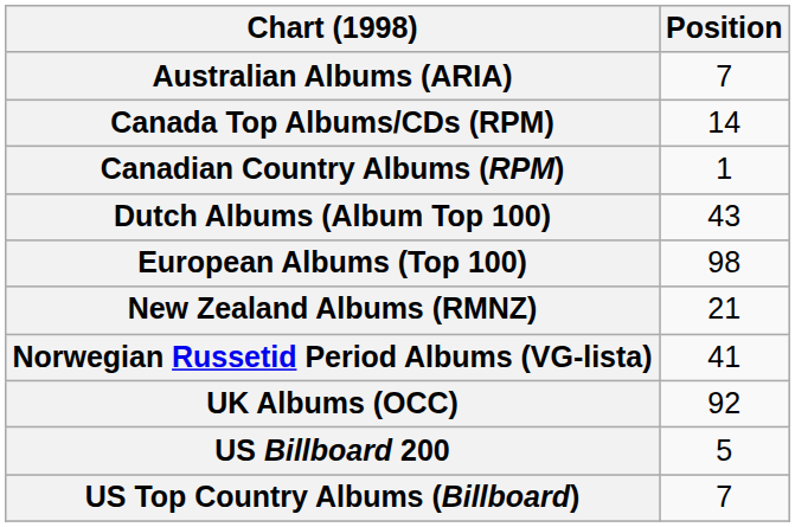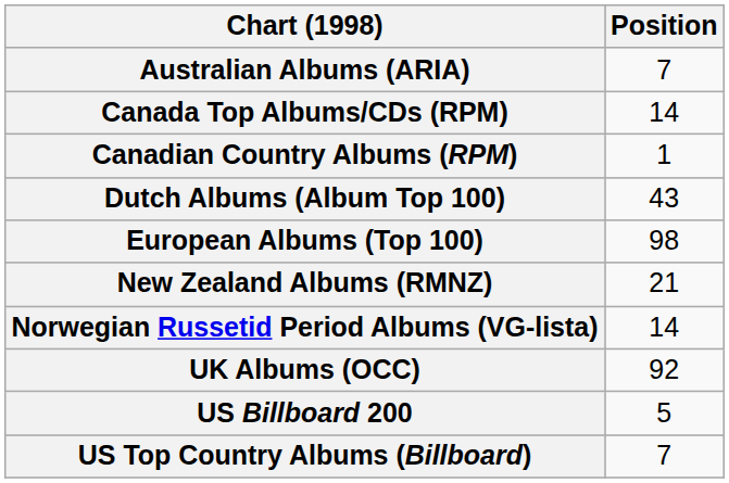Norwegian Russetid Period Albums (VG-lista) | Position: 41 -> 14
